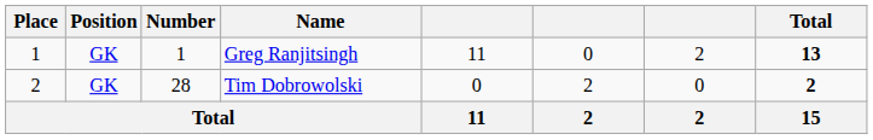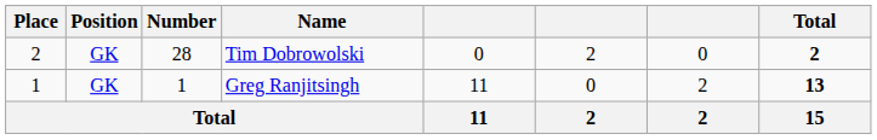rows swapped: Greg Ranjitsingh <-> Tim Dobrowolski
